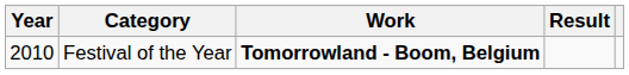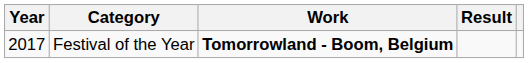Festival of the Year | Year: 2010 -> 2017
